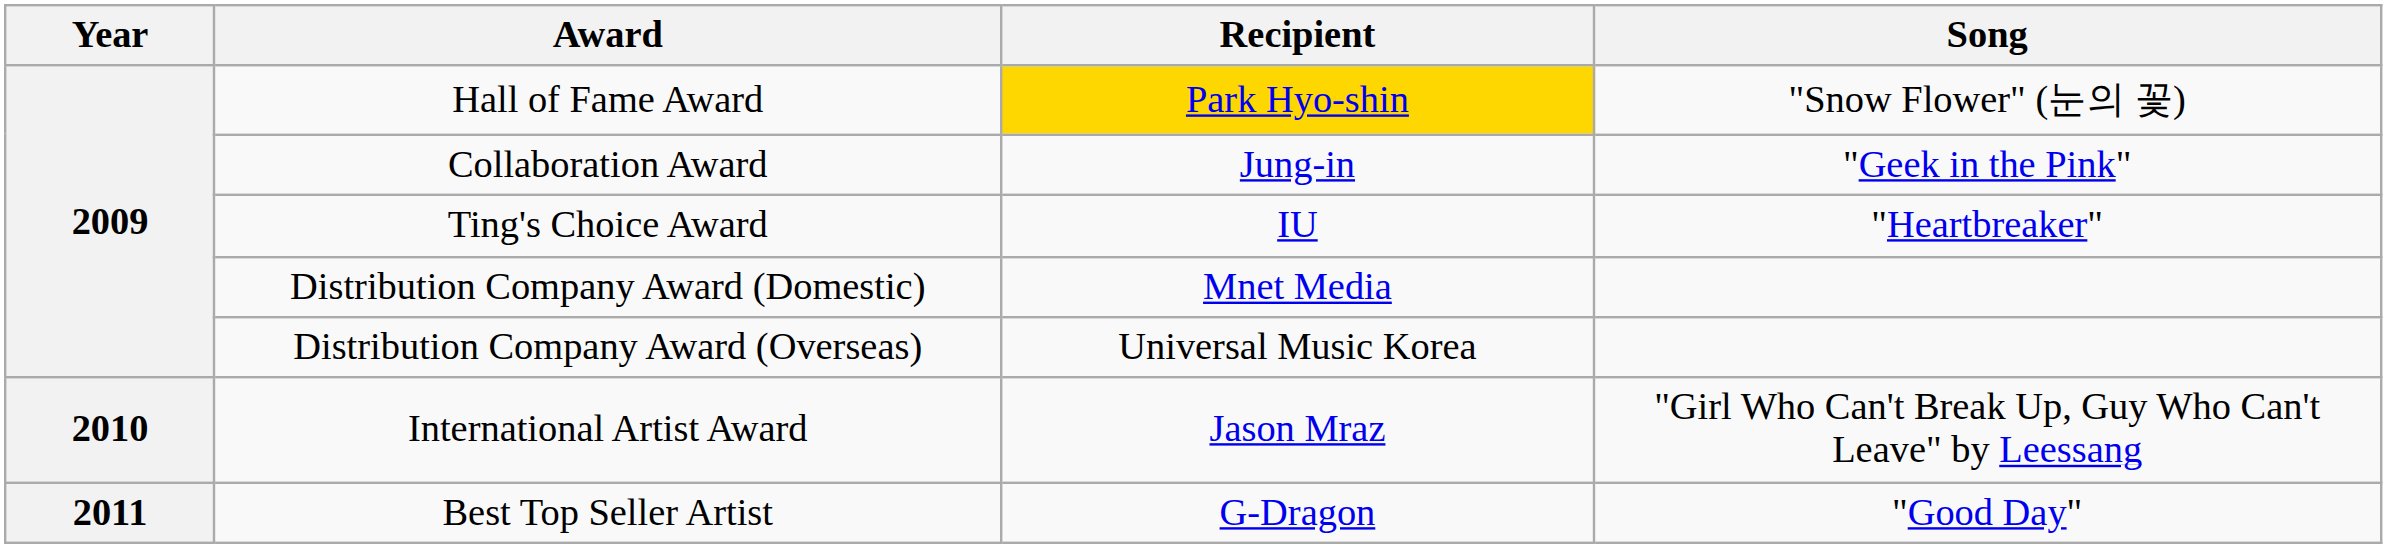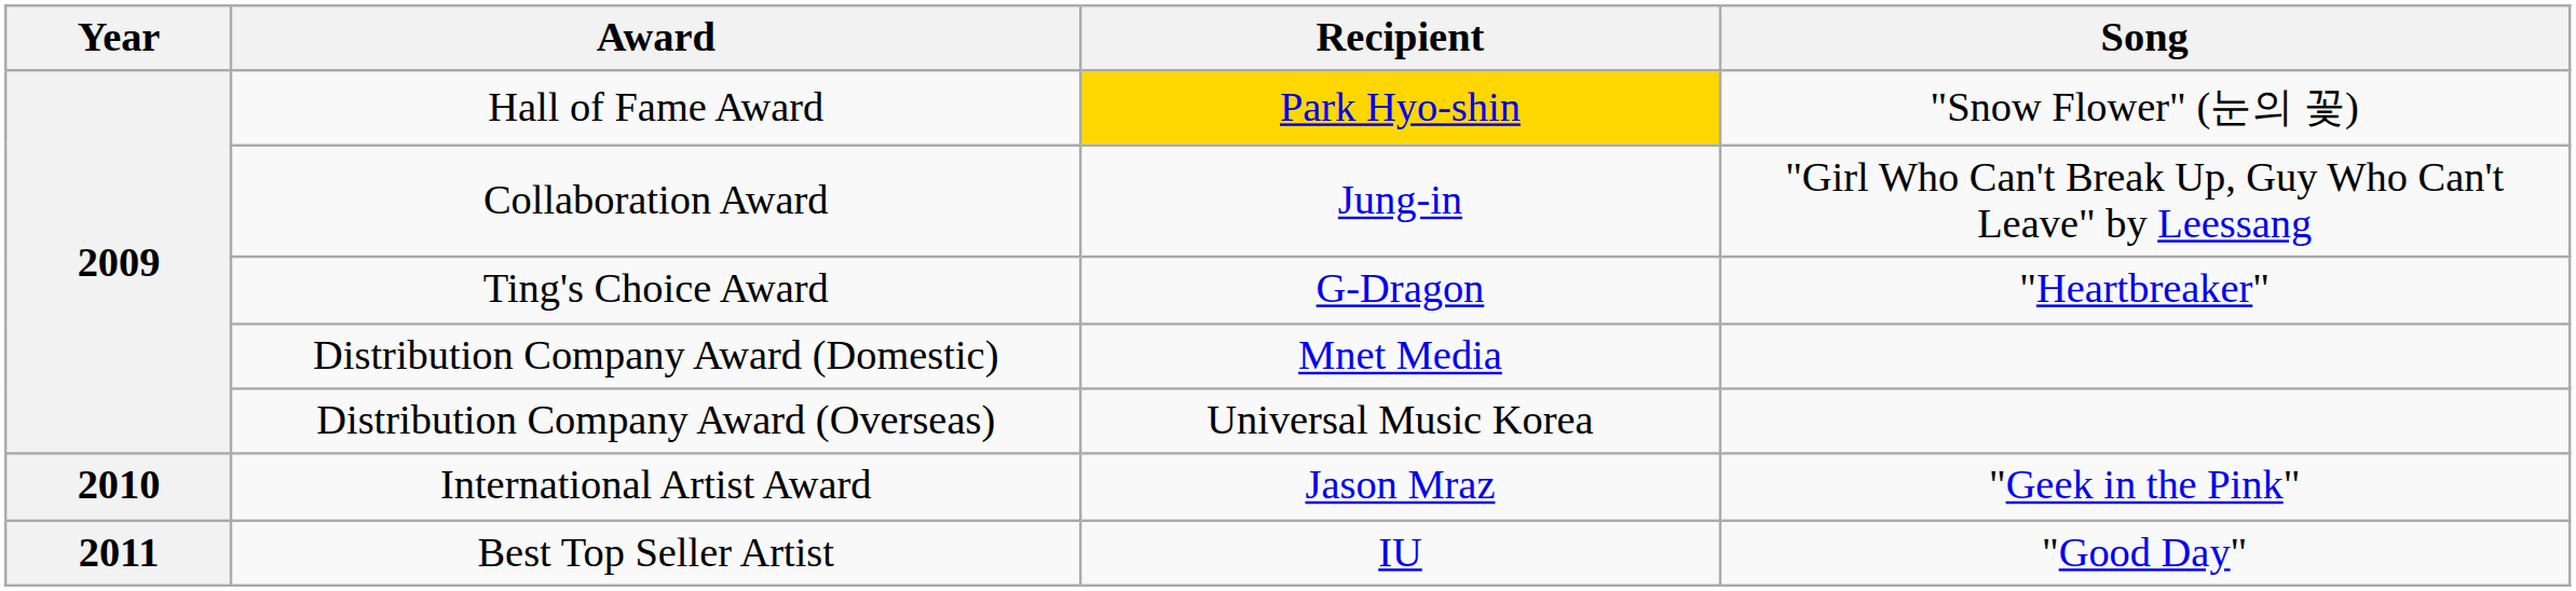Collaboration Award | Song: "Geek in the Pink" -> "Girl Who Can't Break Up, Guy Who Can't Leave" by Leessang
Ting's Choice Award | Recipient: IU -> G-Dragon
International Artist Award | Song: "Girl Who Can't Break Up, Guy Who Can't Leave" by Leessang -> "Geek in the Pink"
Best Top Seller Artist | Recipient: G-Dragon -> IU
